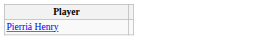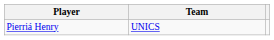+ column: Team | UNICS
